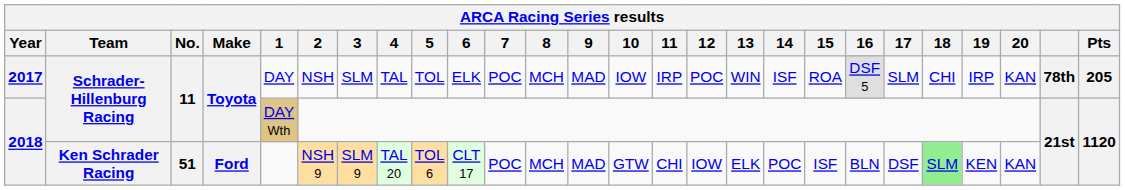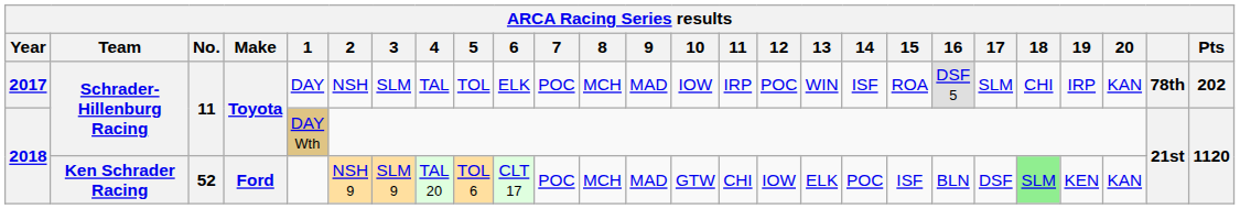2017 | Pts: 205 -> 202
2018 / Ken Schrader Racing | No.: 51 -> 52
